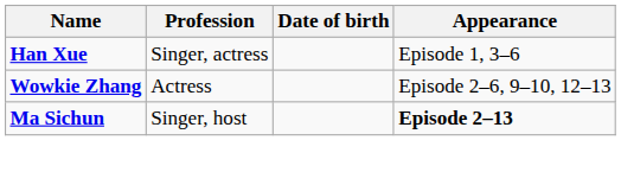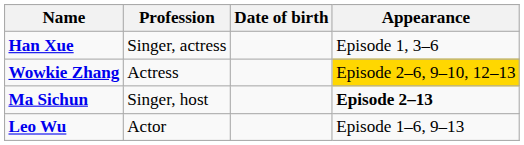Wowkie Zhang | Appearance: no background -> gold background
+ row: Leo Wu | Actor | Episode 1–6, 9–13
